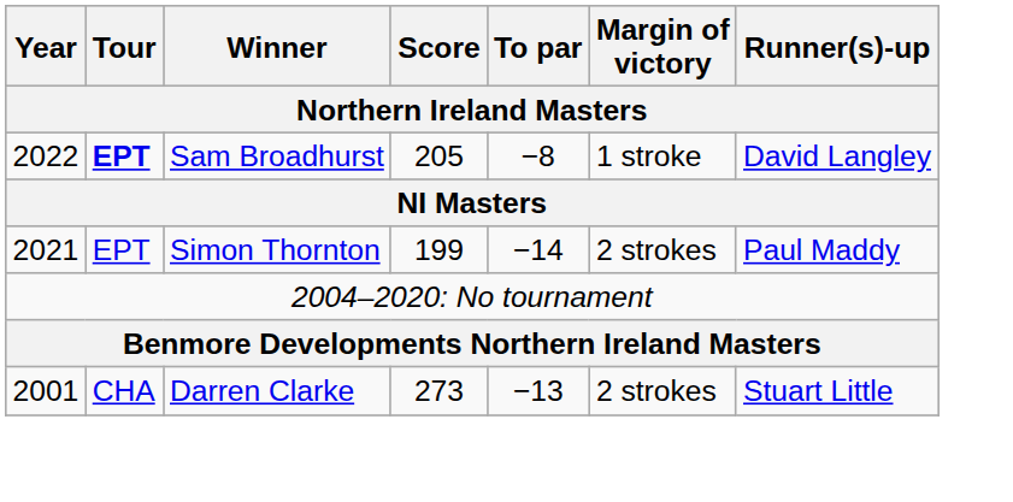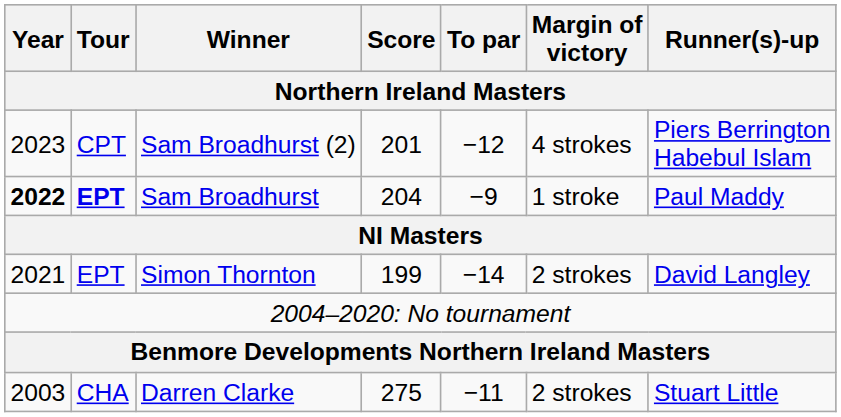+ row: 2023 | CPT | Sam Broadhurst (2) | 201 | −12 | 4 strokes | Piers Berrington Habebul Islam
Sam Broadhurst | Year: normal -> bold
Sam Broadhurst | Score: 205 -> 204
Sam Broadhurst | To par: −8 -> −9
Sam Broadhurst | Runner(s)-up: David Langley -> Paul Maddy
Simon Thornton | Runner(s)-up: Paul Maddy -> David Langley
Darren Clarke | Year: 2001 -> 2003
Darren Clarke | Score: 273 -> 275
Darren Clarke | To par: −13 -> −11
